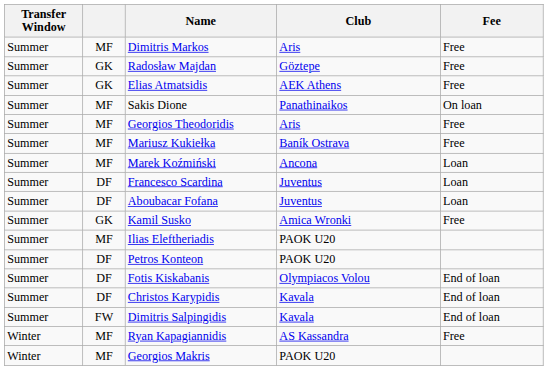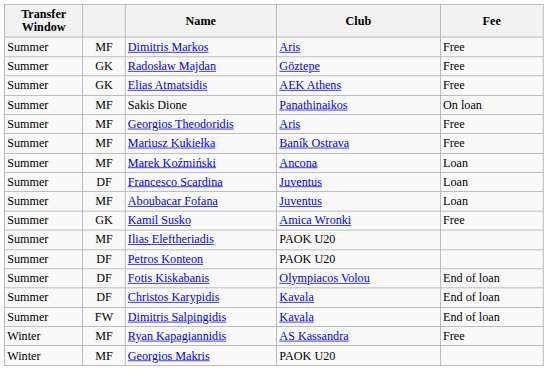Aboubacar Fofana | column 2: DF -> MF
